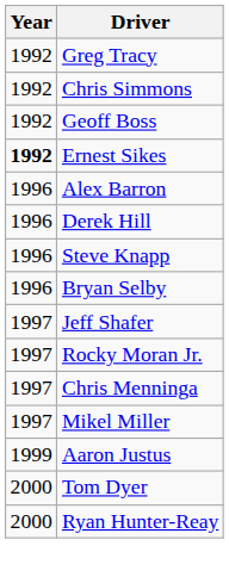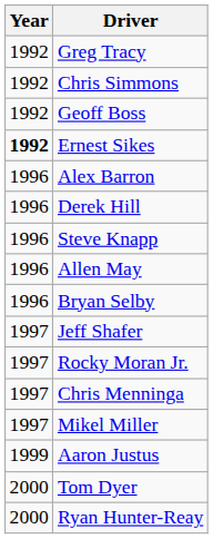+ row: 1996 | Allen May
